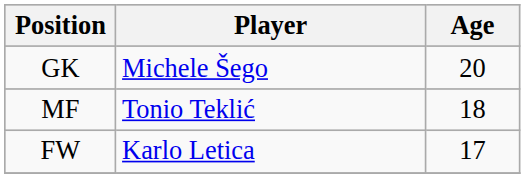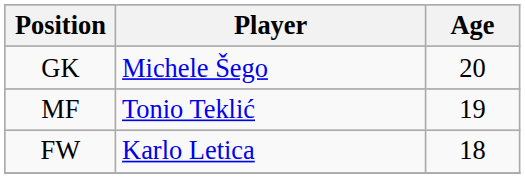MF | Age: 18 -> 19
FW | Age: 17 -> 18
